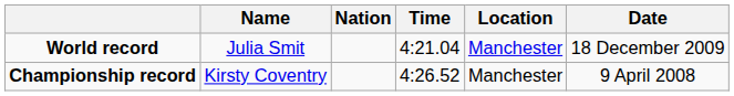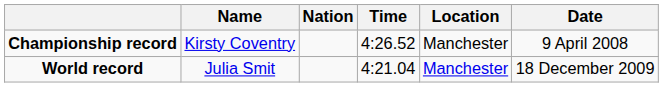rows swapped: World record <-> Championship record
